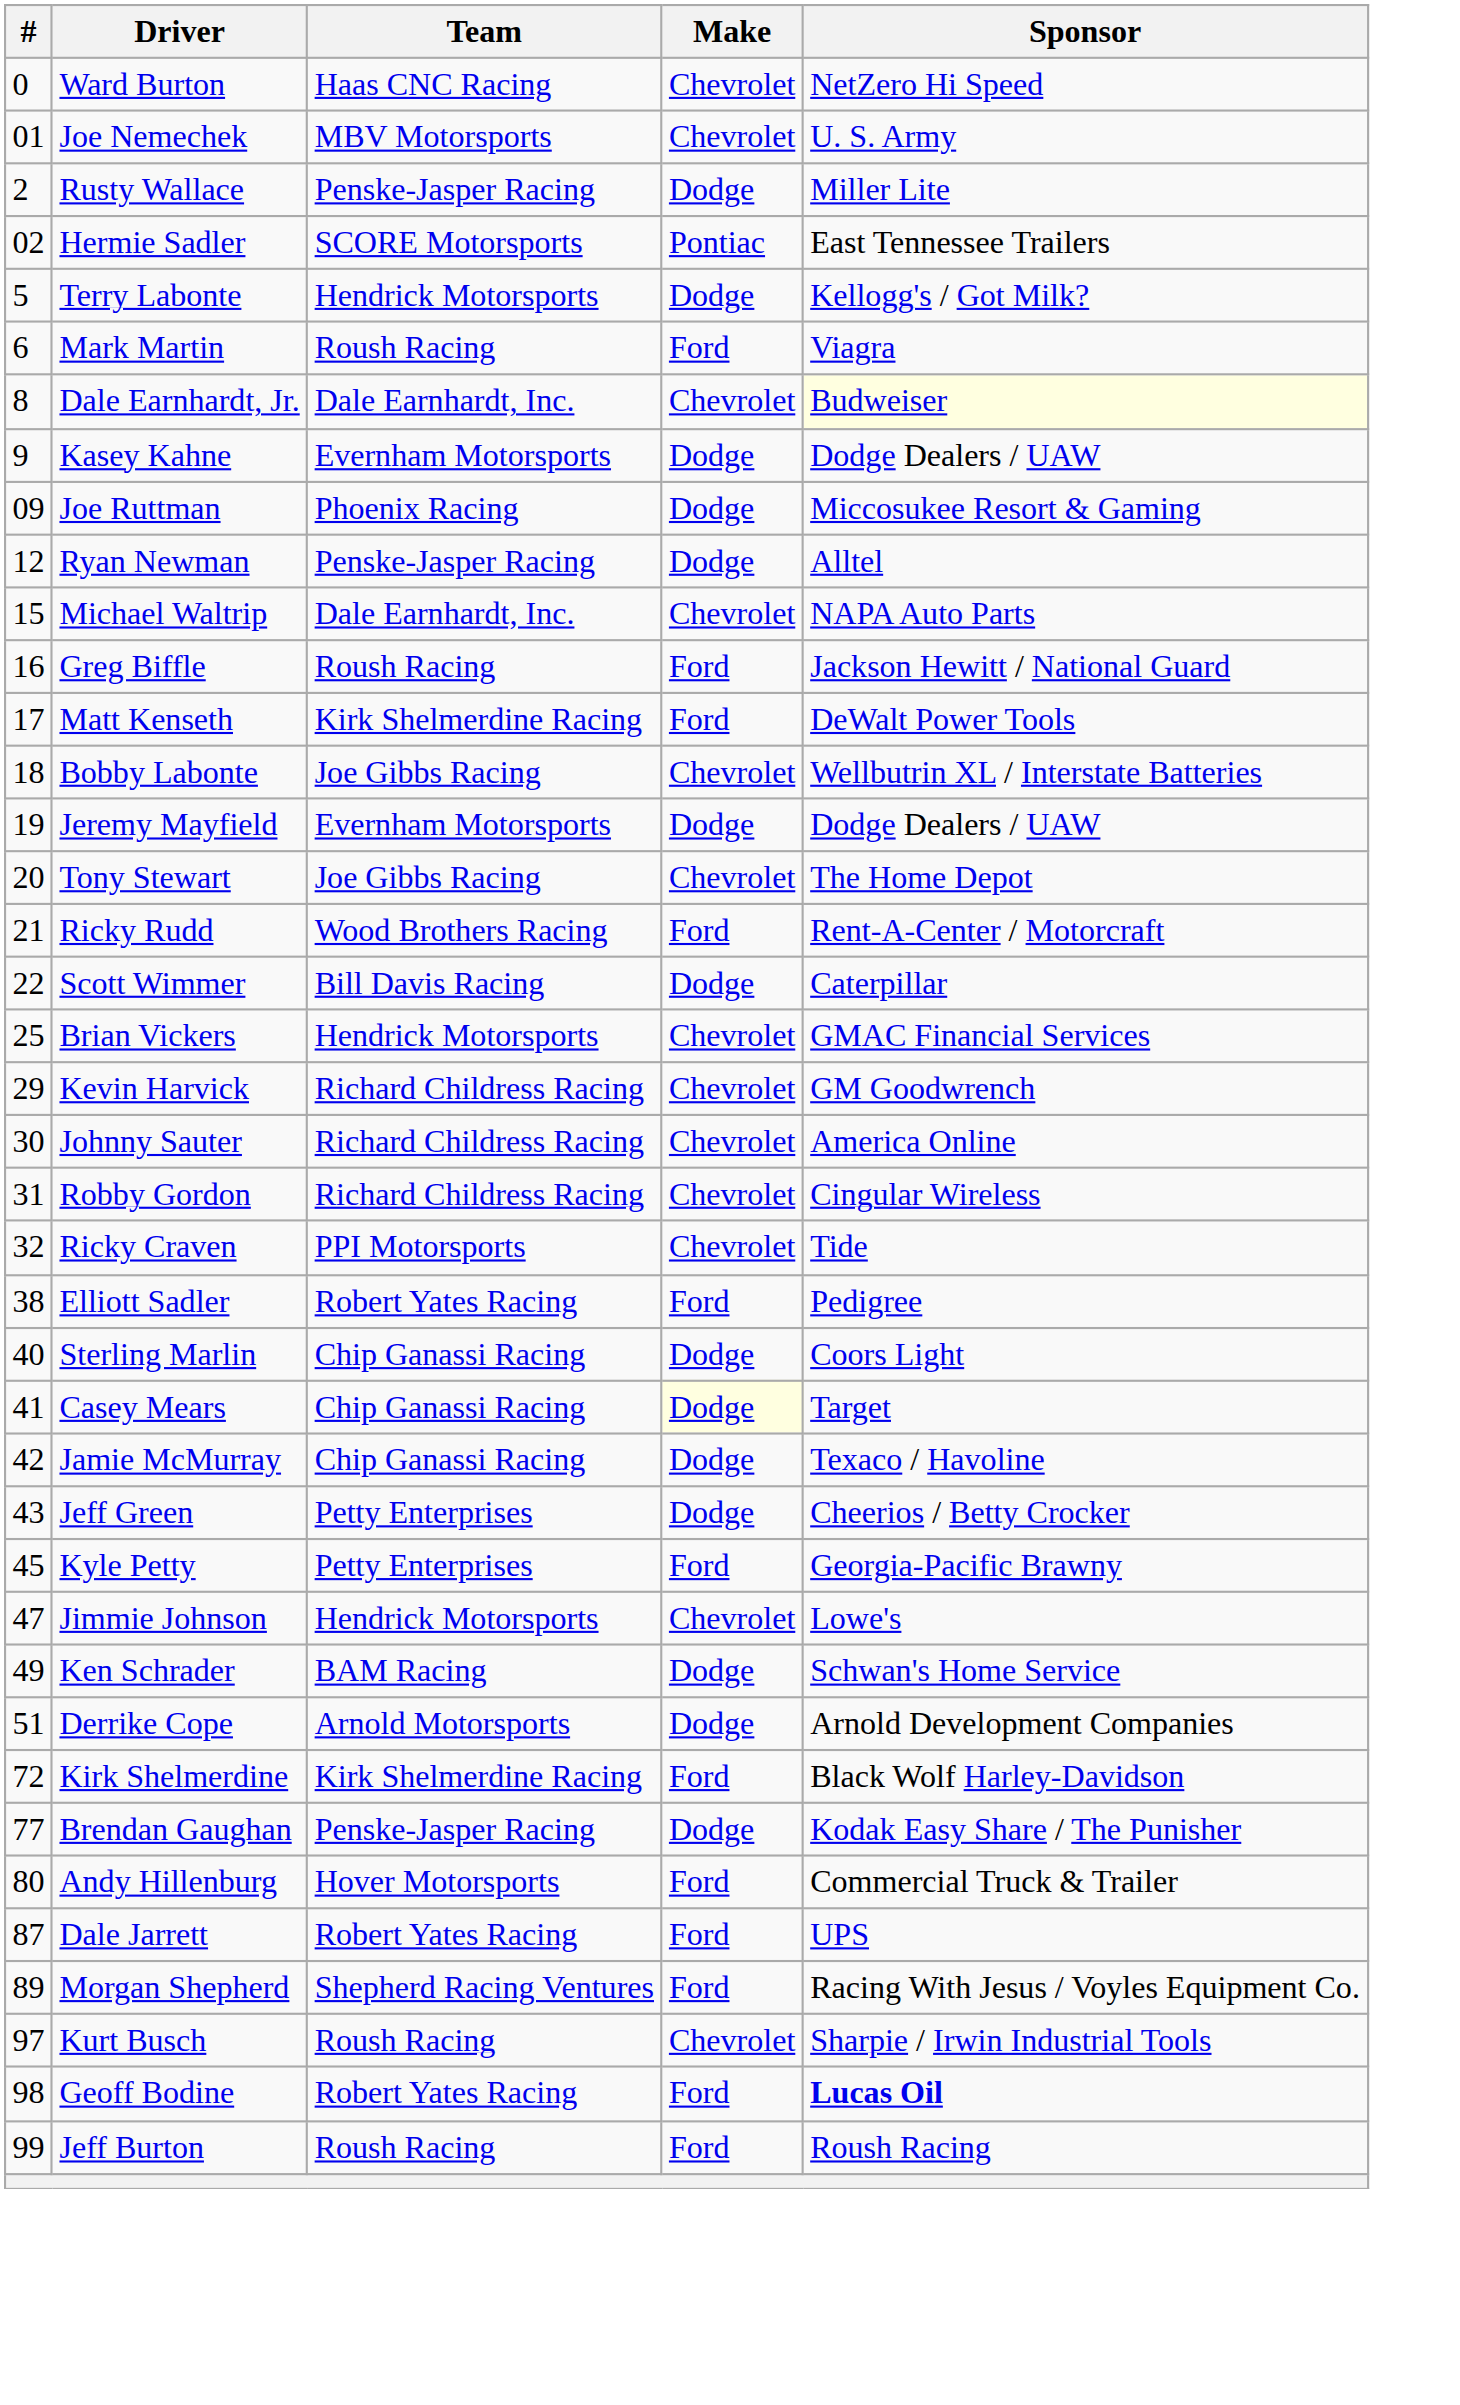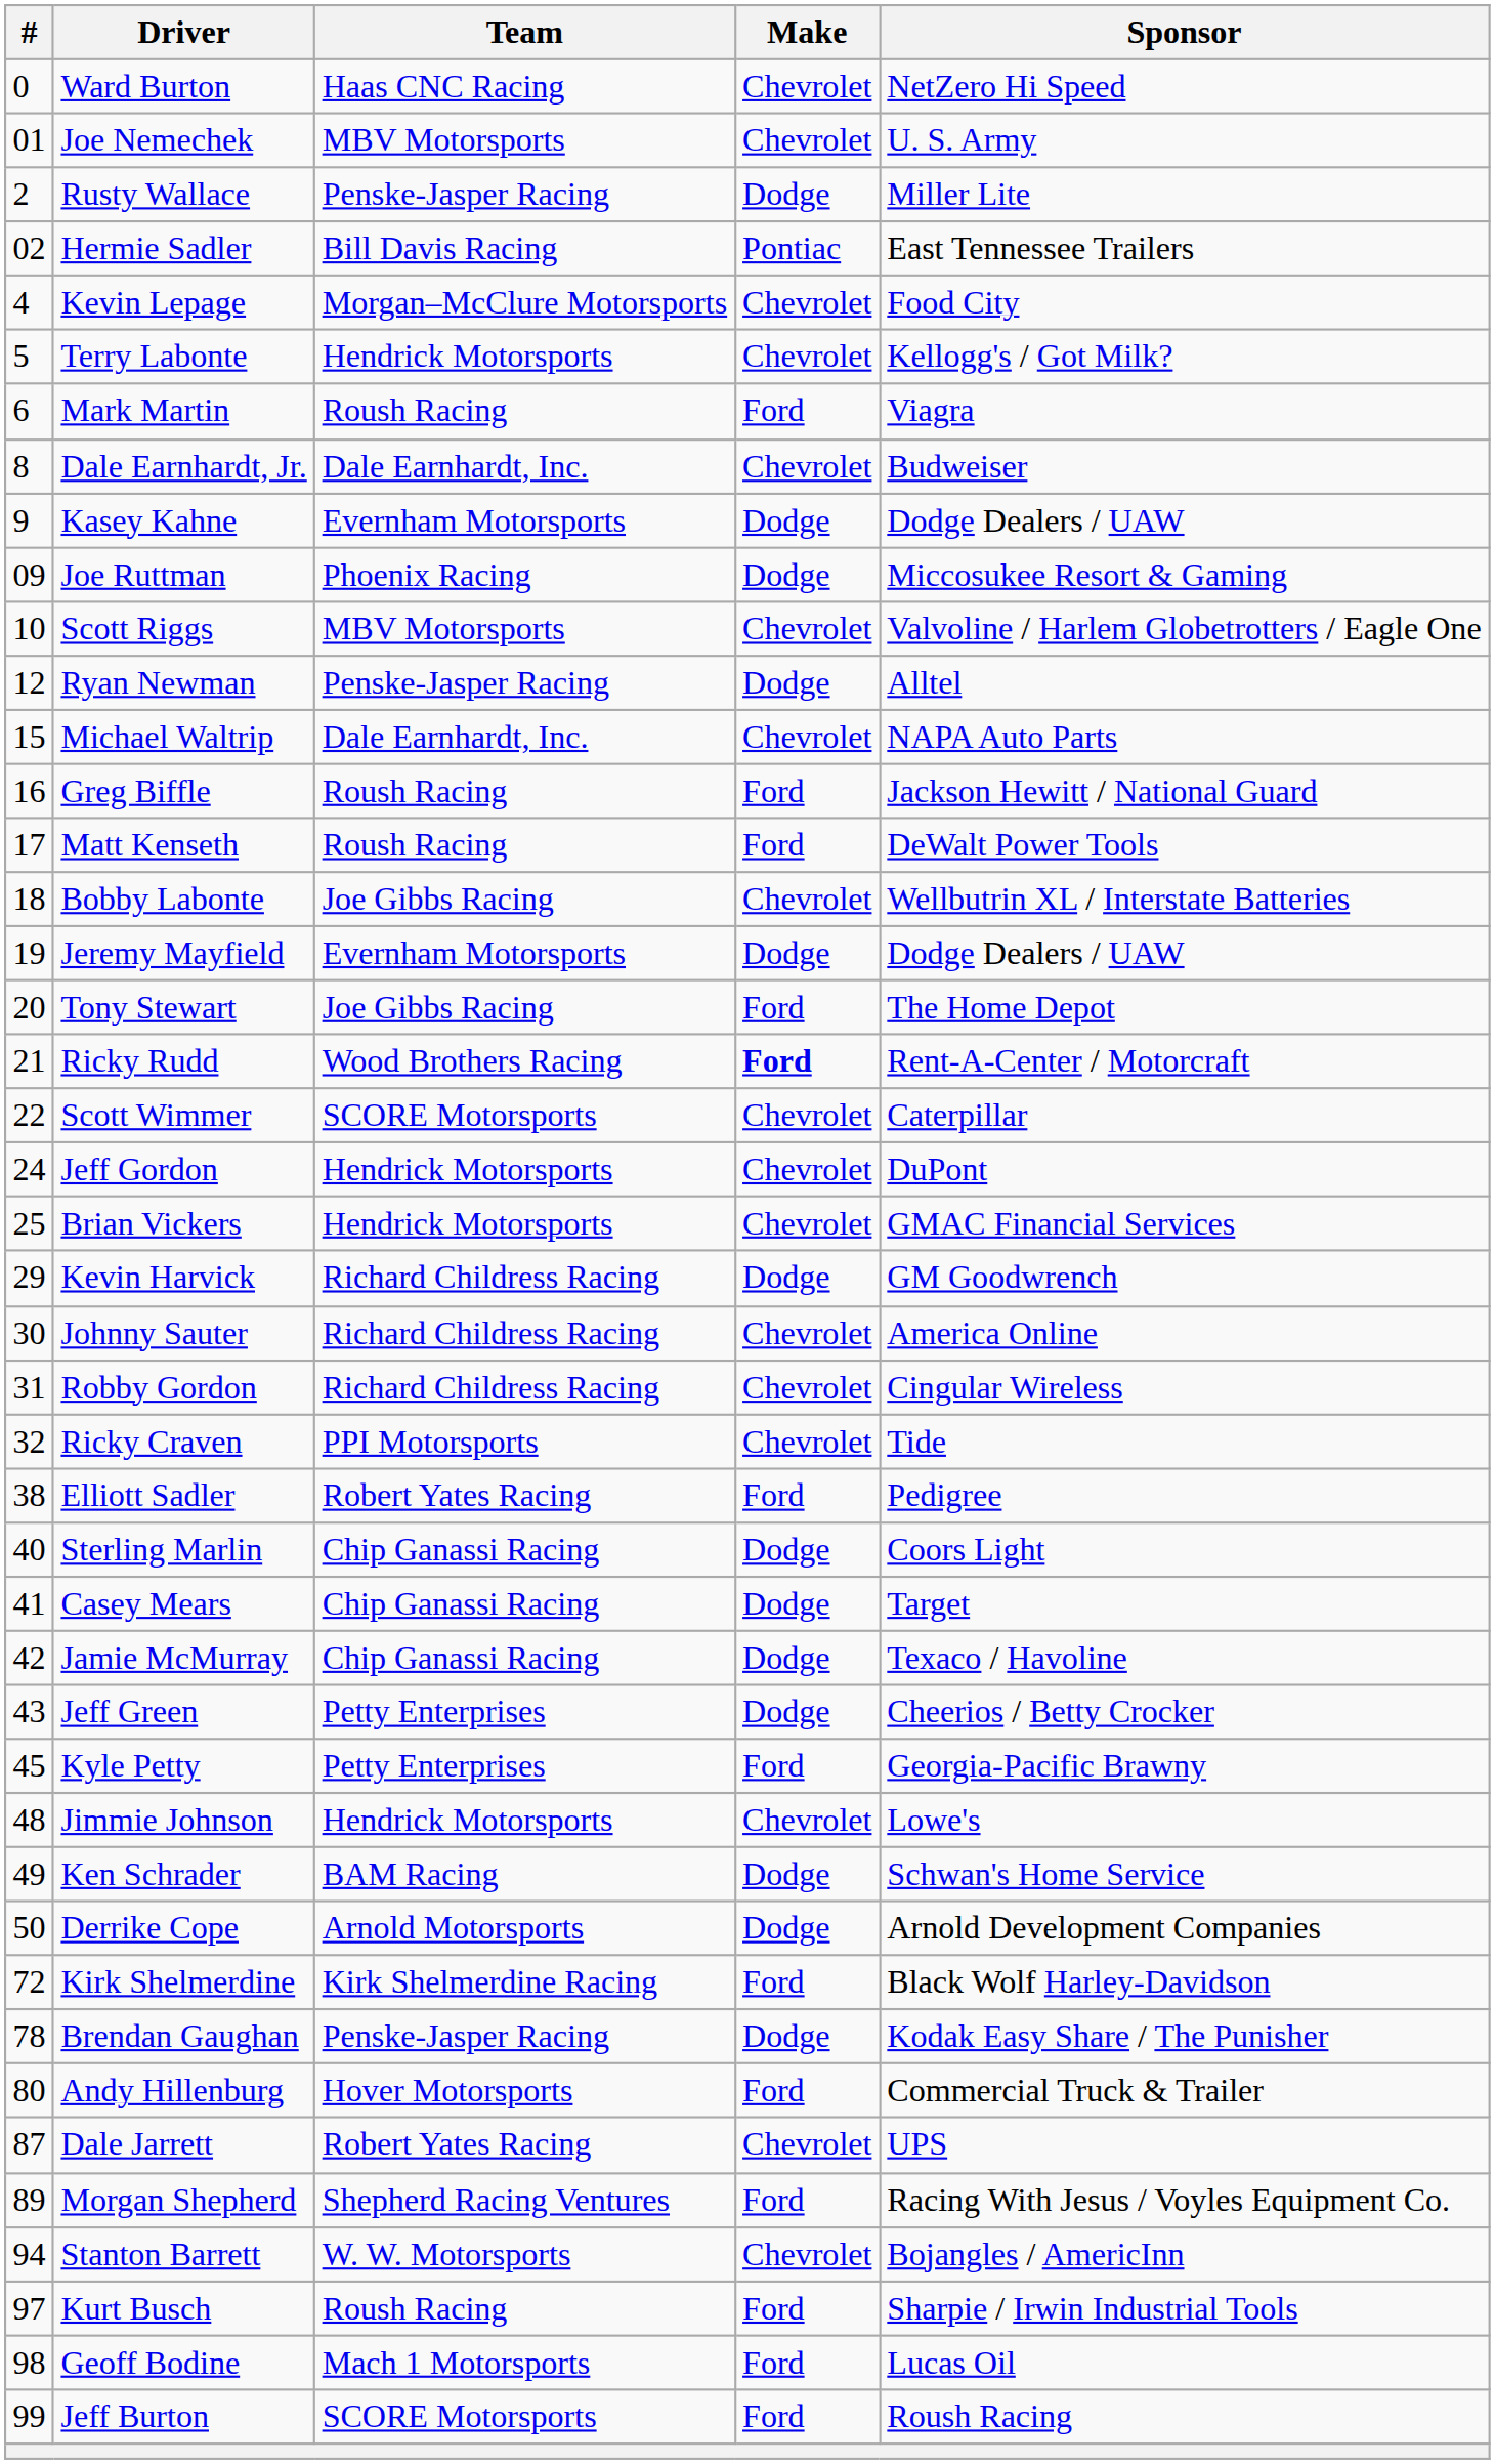Hermie Sadler | Team: SCORE Motorsports -> Bill Davis Racing
+ row: 4 | Kevin Lepage | Morgan–McClure Motorsports | Chevrolet | Food City
Terry Labonte | Make: Dodge -> Chevrolet
Dale Earnhardt, Jr. | Sponsor: lightyellow background -> no background
+ row: 10 | Scott Riggs | MBV Motorsports | Chevrolet | Valvoline / Harlem Globetrotters / Eagle One
Matt Kenseth | Team: Kirk Shelmerdine Racing -> Roush Racing
Tony Stewart | Make: Chevrolet -> Ford
Ricky Rudd | Make: normal -> bold
Scott Wimmer | Team: Bill Davis Racing -> SCORE Motorsports
Scott Wimmer | Make: Dodge -> Chevrolet
+ row: 24 | Jeff Gordon | Hendrick Motorsports | Chevrolet | DuPont
Kevin Harvick | Make: Chevrolet -> Dodge
Casey Mears | Make: lightyellow background -> no background
Jimmie Johnson | #: 47 -> 48
Derrike Cope | #: 51 -> 50
Brendan Gaughan | #: 77 -> 78
Dale Jarrett | Make: Ford -> Chevrolet
+ row: 94 | Stanton Barrett | W. W. Motorsports | Chevrolet | Bojangles / AmericInn
Kurt Busch | Make: Chevrolet -> Ford
Geoff Bodine | Team: Robert Yates Racing -> Mach 1 Motorsports
Geoff Bodine | Sponsor: bold -> normal
Jeff Burton | Team: Roush Racing -> SCORE Motorsports
